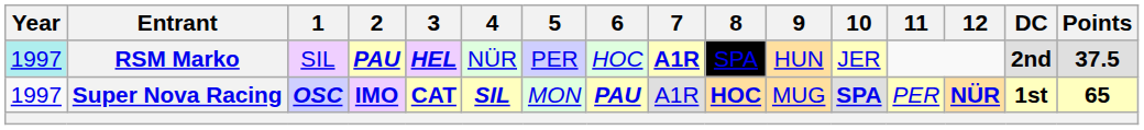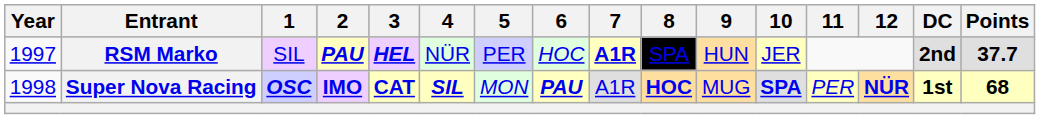RSM Marko | Year: paleturquoise background -> no background
RSM Marko | Points: 37.5 -> 37.7
Super Nova Racing | Year: 1997 -> 1998
Super Nova Racing | Points: 65 -> 68
